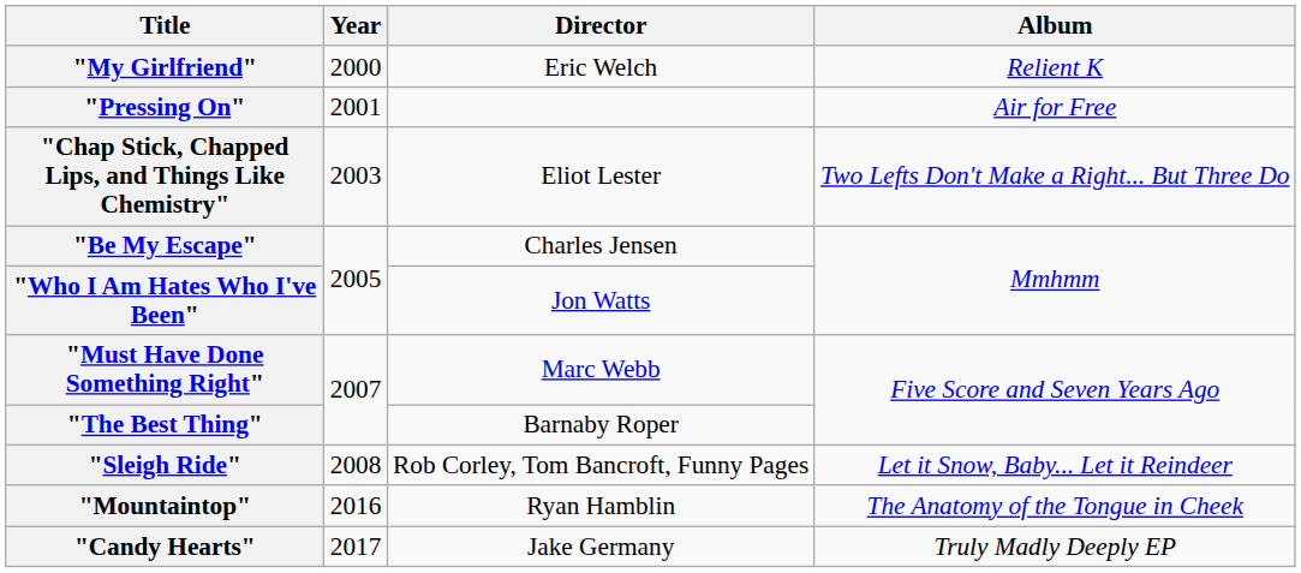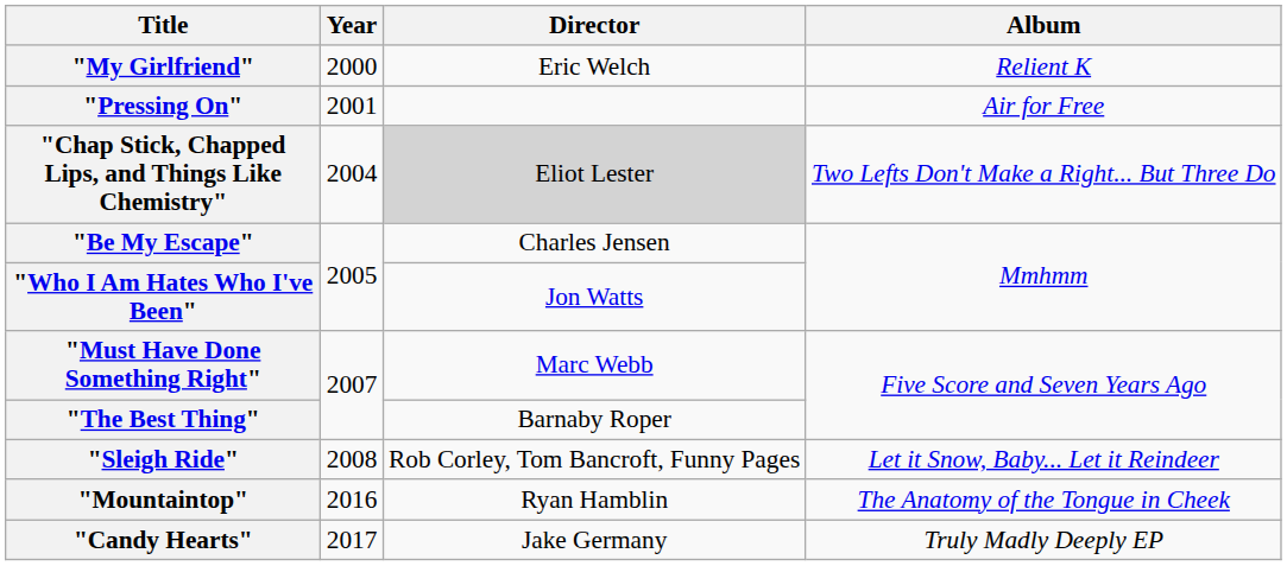"Chap Stick, Chapped Lips, and Things Like Chemistry" | Year: 2003 -> 2004
"Chap Stick, Chapped Lips, and Things Like Chemistry" | Director: no background -> lightgrey background
